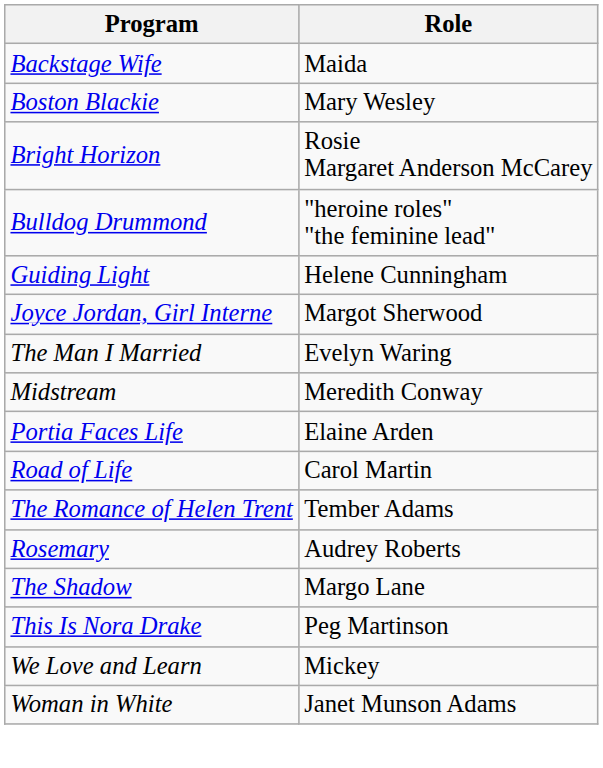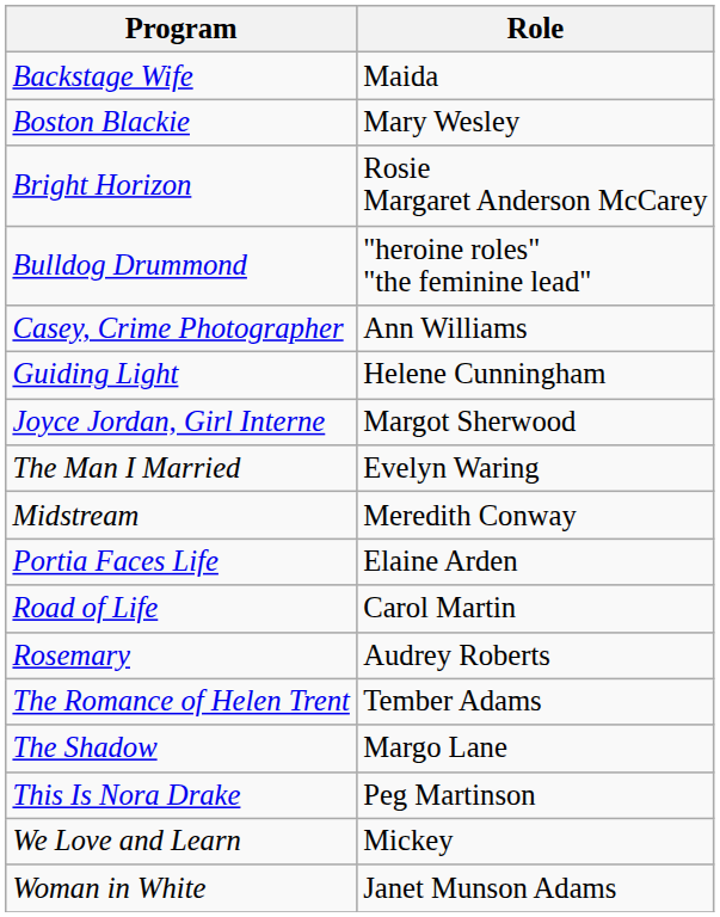+ row: Casey, Crime Photographer | Ann Williams
rows swapped: The Romance of Helen Trent <-> Rosemary
